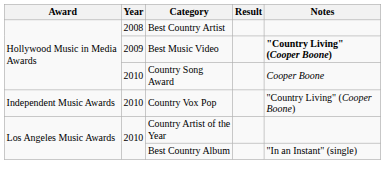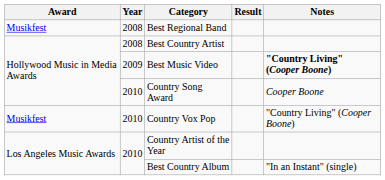+ row: Musikfest | 2008 | Best Regional Band
Country Vox Pop | Award: Independent Music Awards -> Musikfest
